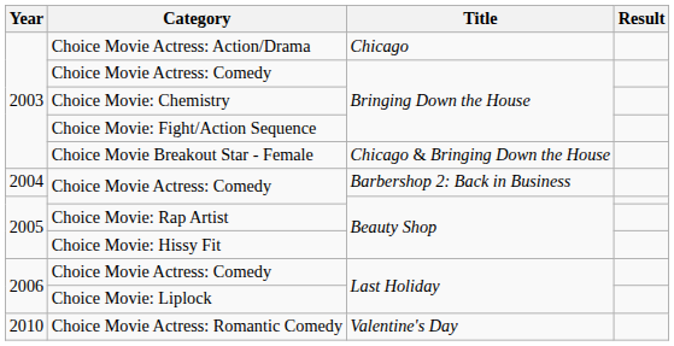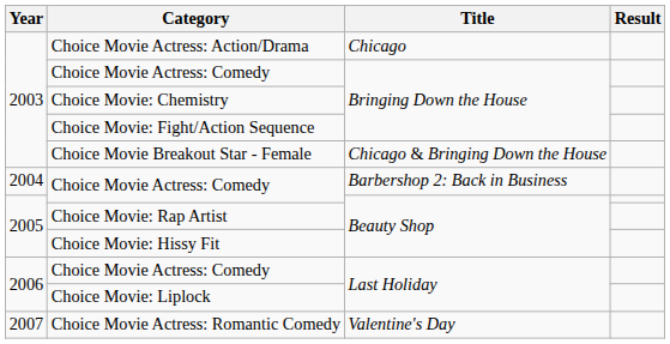Choice Movie Actress: Romantic Comedy | Year: 2010 -> 2007
